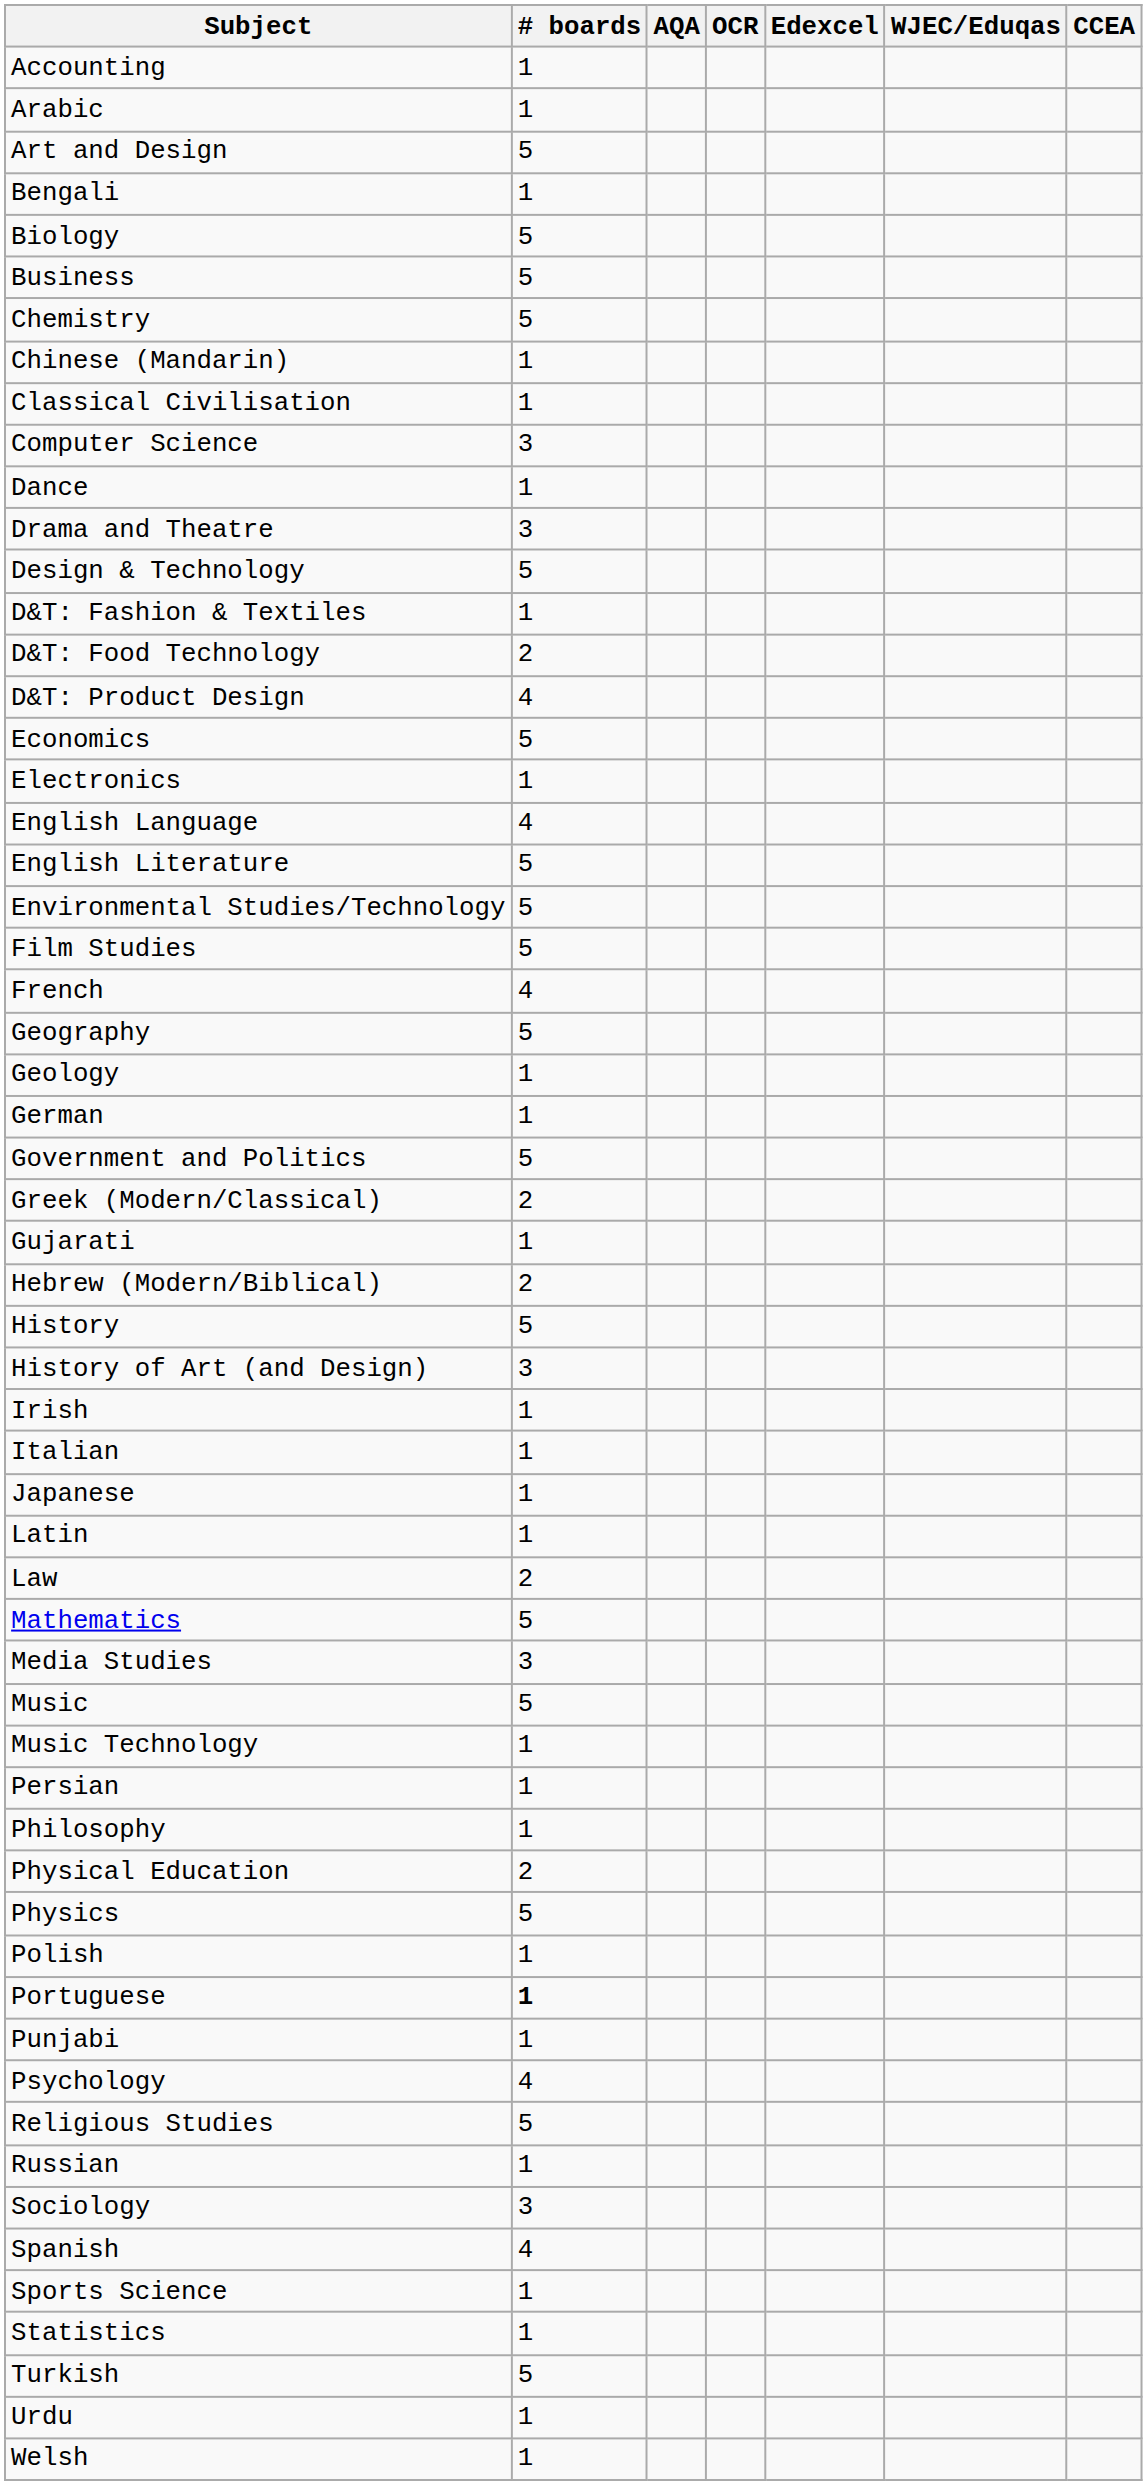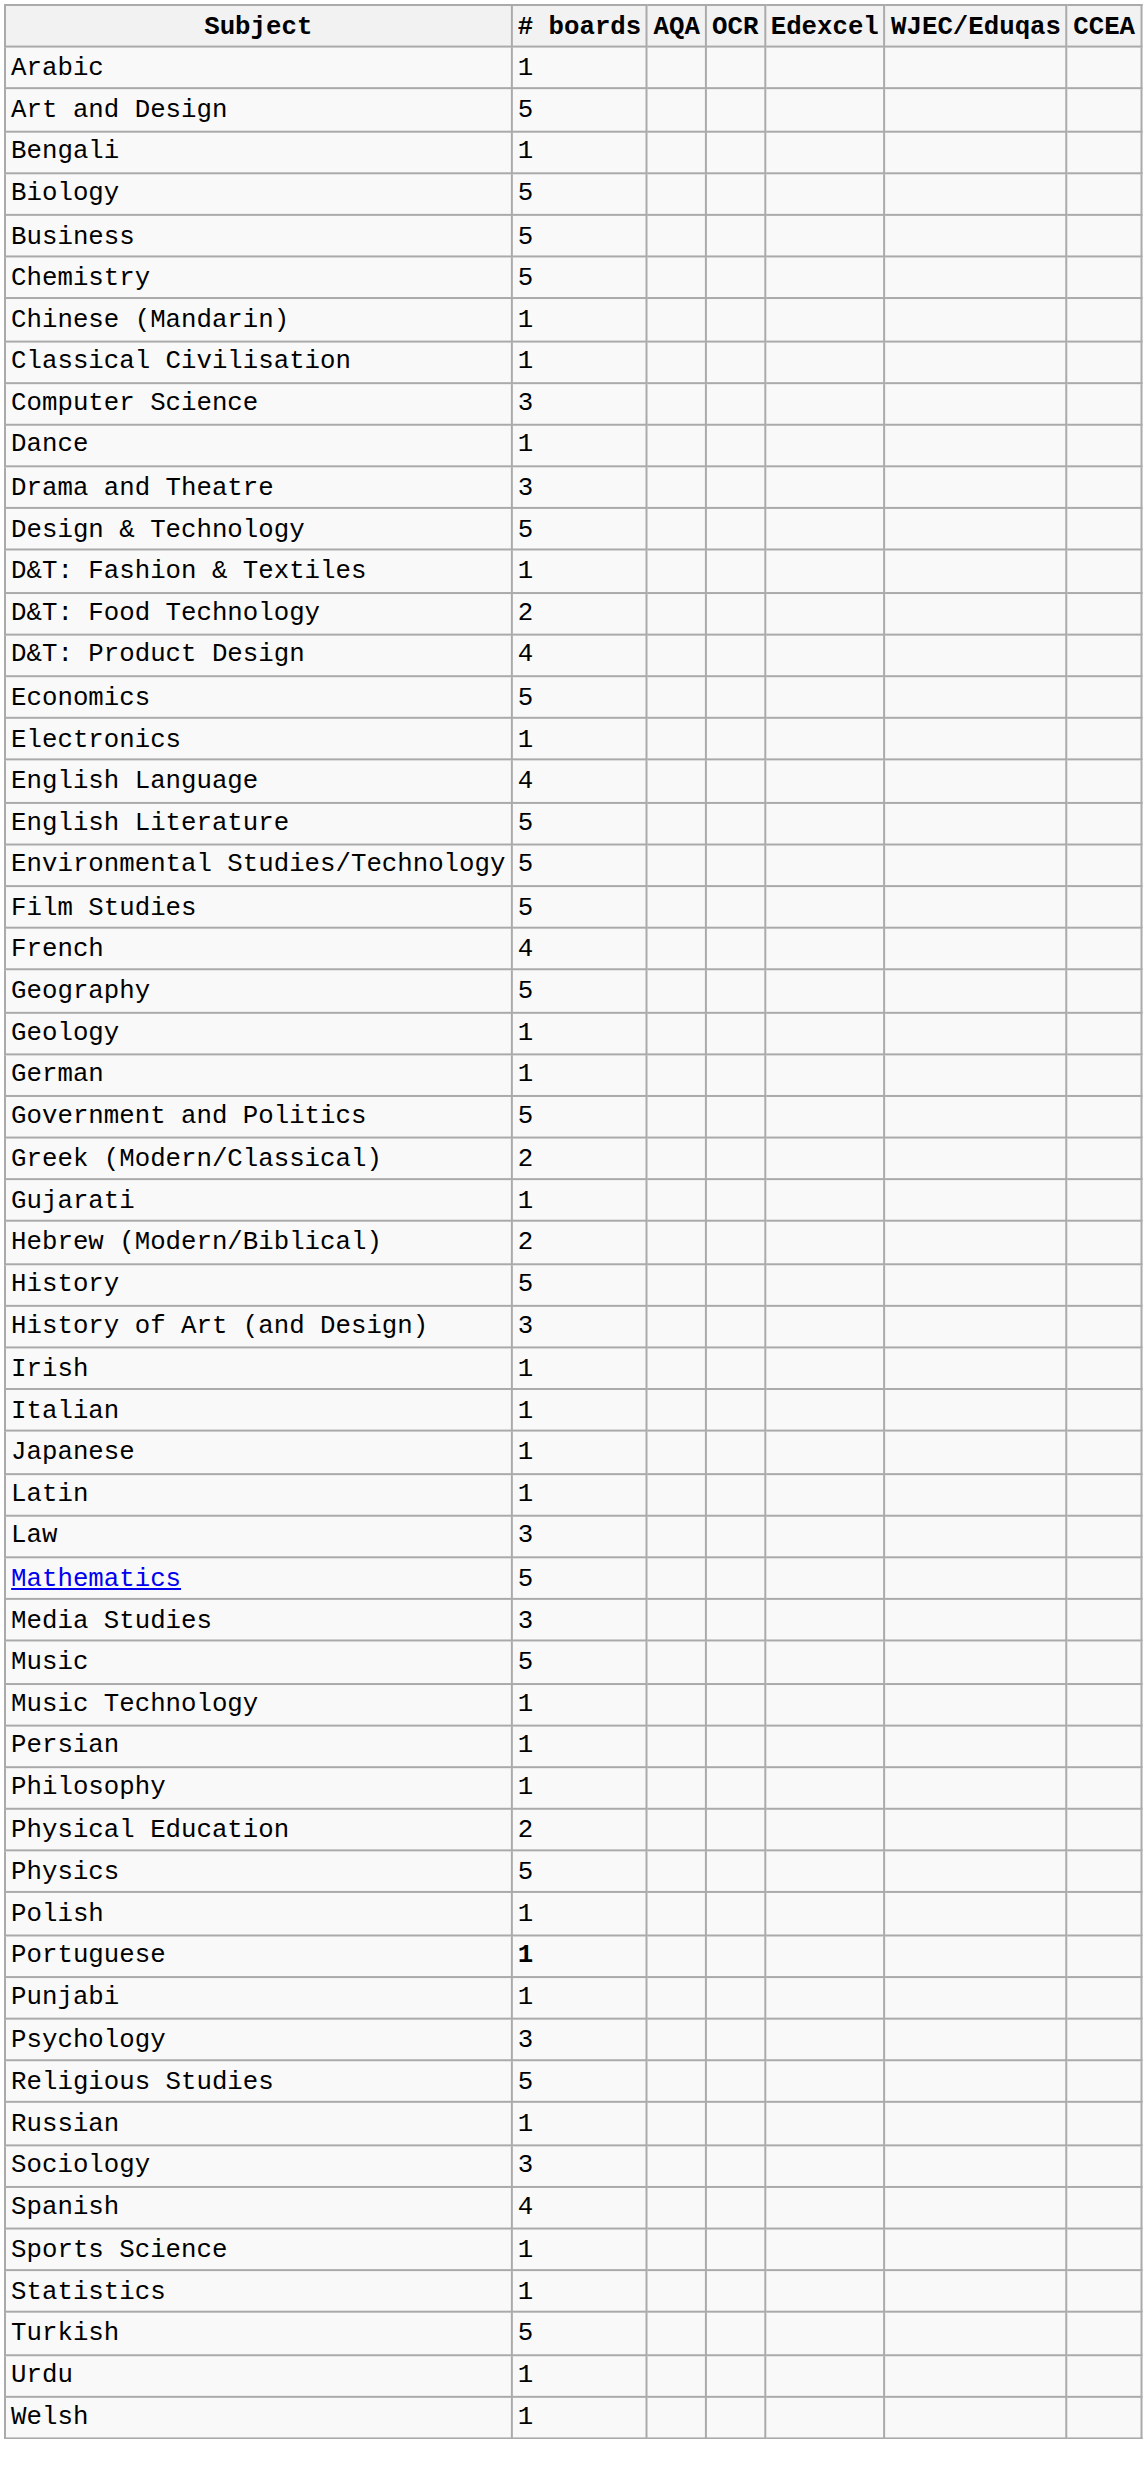- row: Accounting | 1
Law | # boards: 2 -> 3
Psychology | # boards: 4 -> 3
